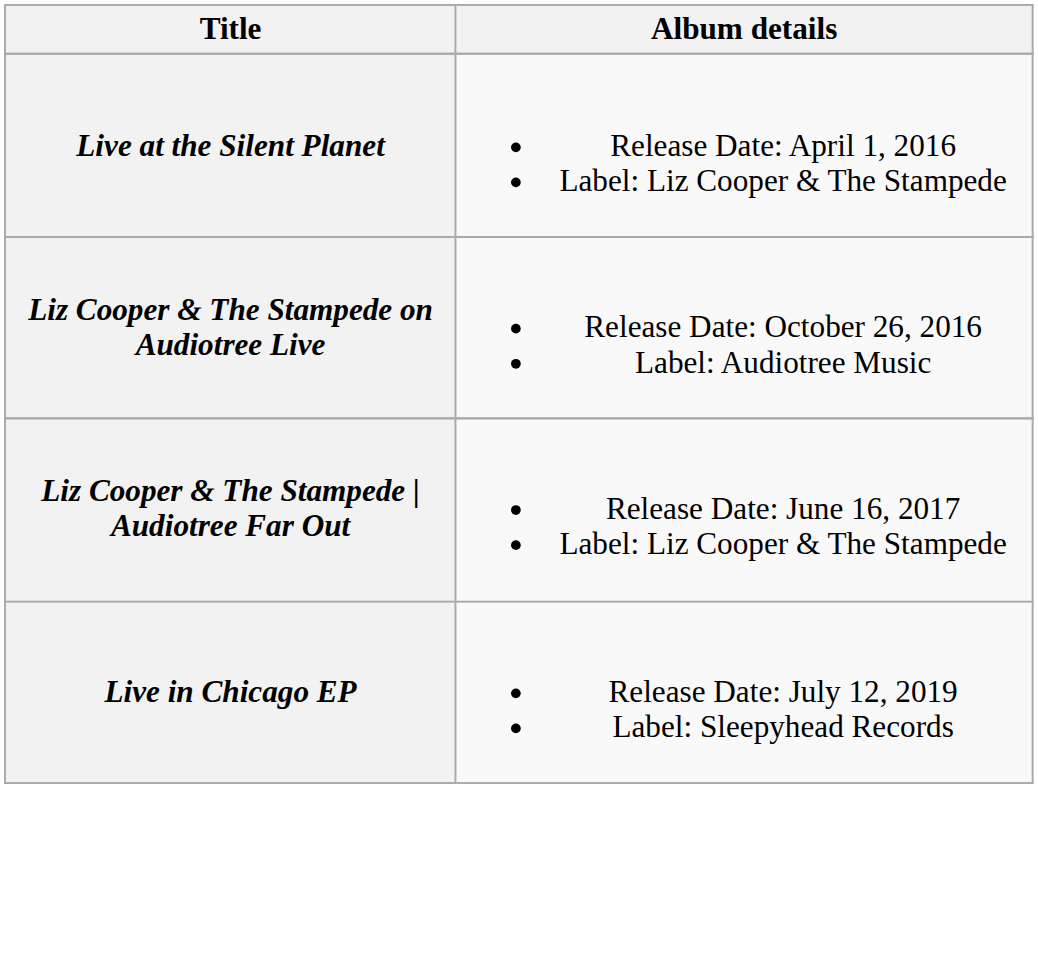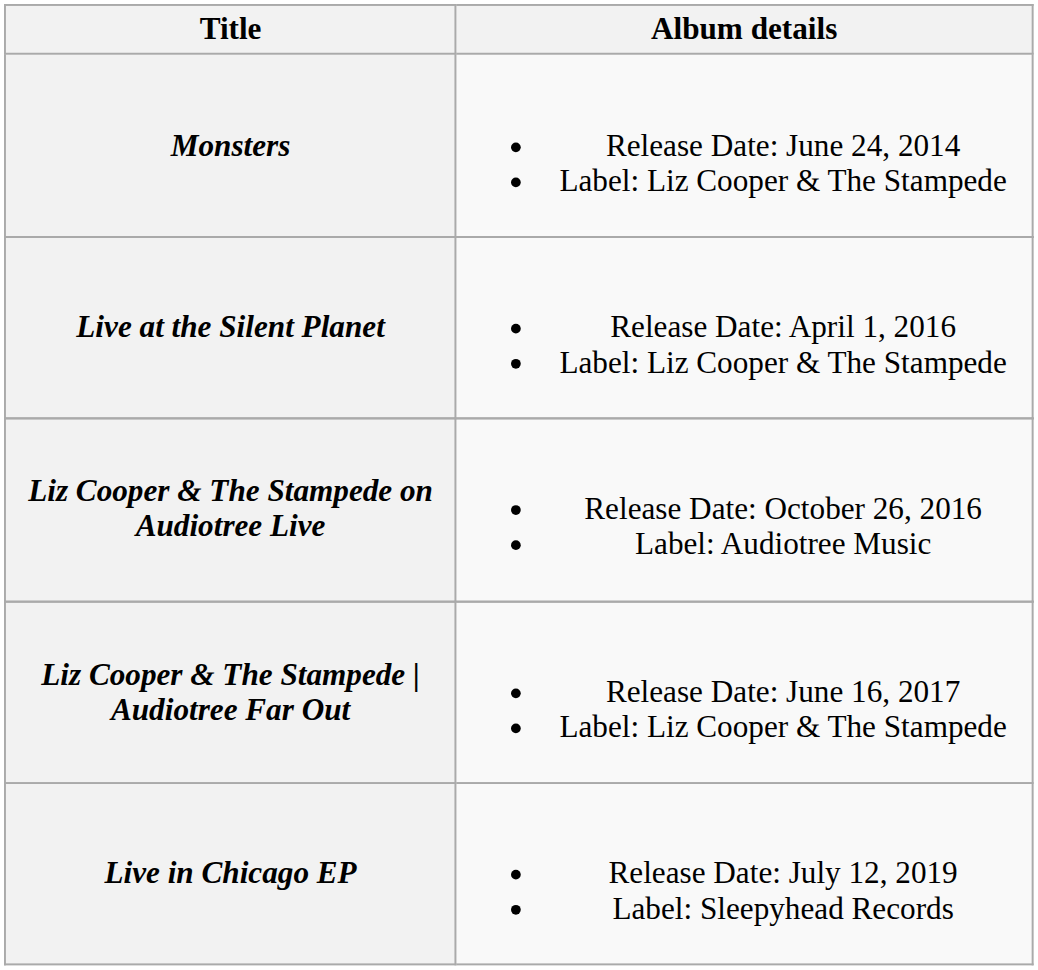+ row: Monsters | Release Date: June 24, 2014 Label: Liz Cooper & The Stampede
